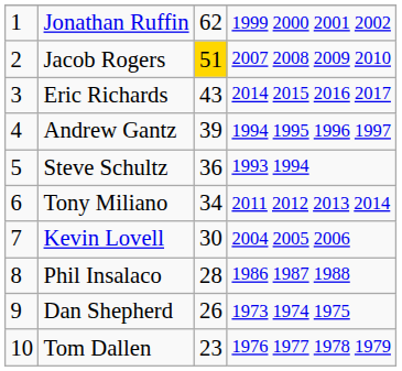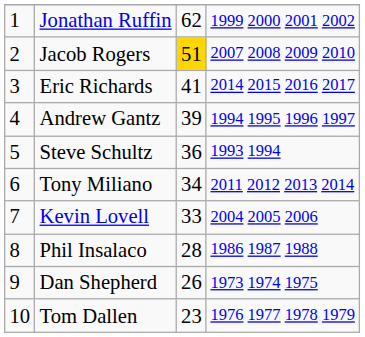Eric Richards | column 3: 43 -> 41
Kevin Lovell | column 3: 30 -> 33
